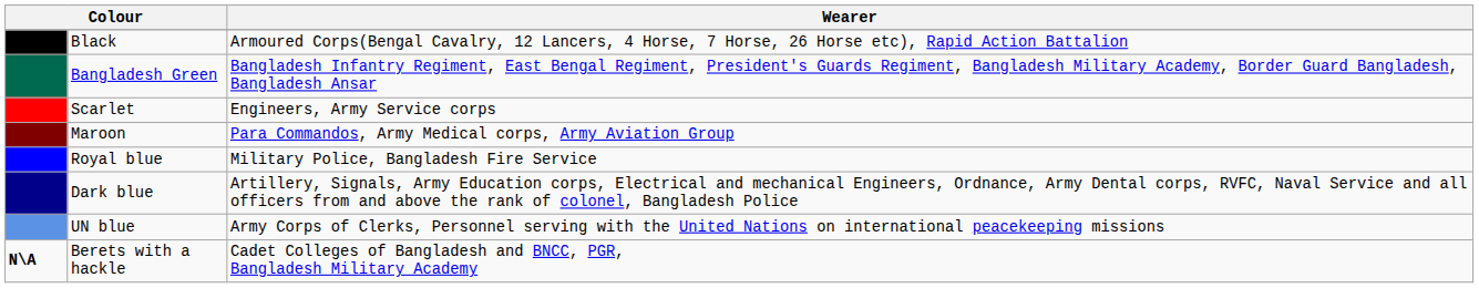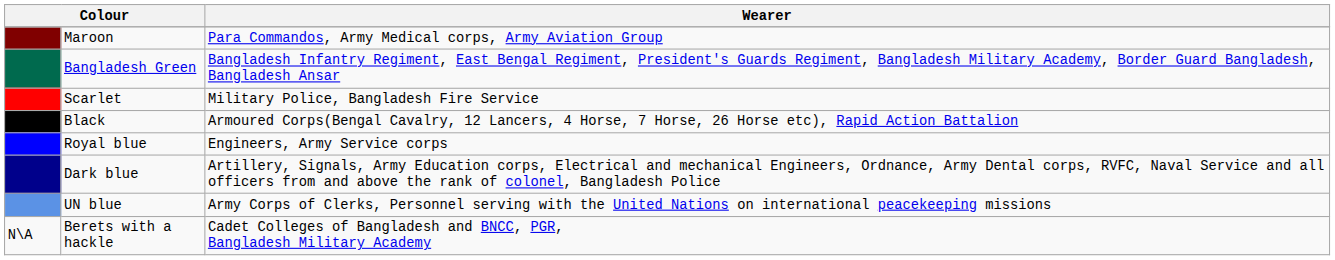rows swapped: Black <-> Maroon
Scarlet | Wearer: Engineers, Army Service corps -> Military Police, Bangladesh Fire Service
Royal blue | Wearer: Military Police, Bangladesh Fire Service -> Engineers, Army Service corps
Berets with a hackle | column 1: bold -> normal
